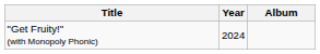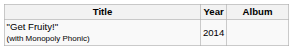"Get Fruity!" (with Monopoly Phonic) | Year: 2024 -> 2014
